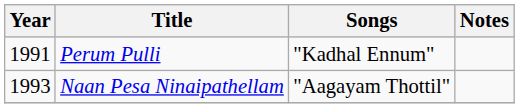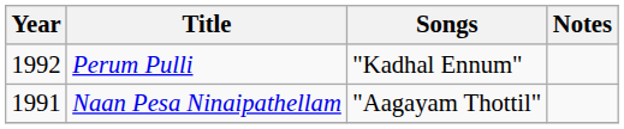Perum Pulli | Year: 1991 -> 1992
Naan Pesa Ninaipathellam | Year: 1993 -> 1991
